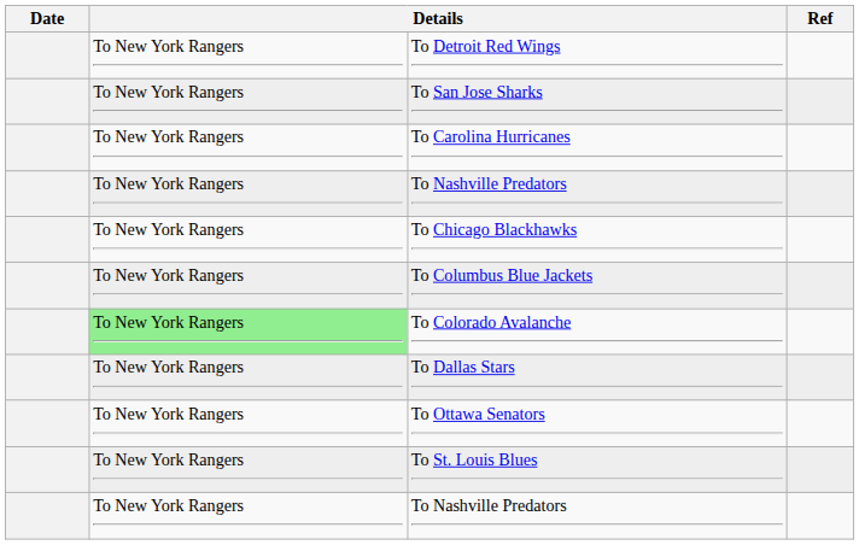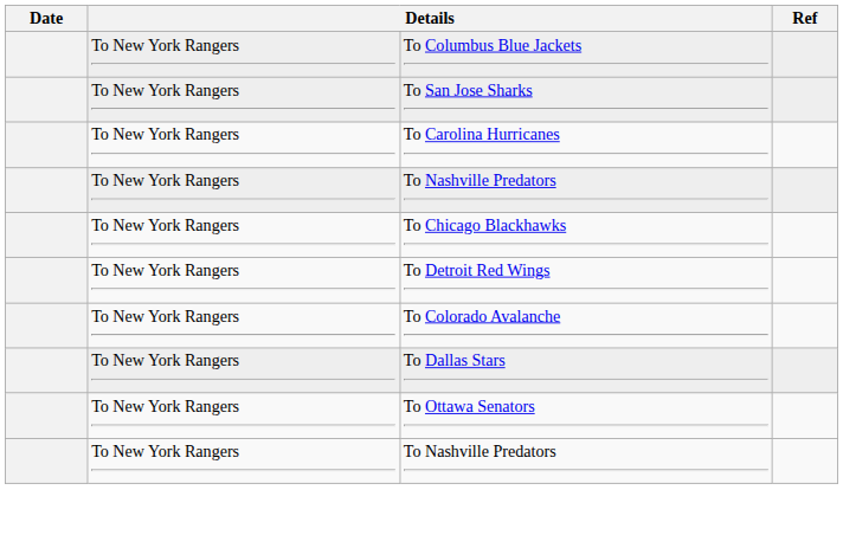rows swapped: To Detroit Red Wings <-> To Columbus Blue Jackets
To Colorado Avalanche | column 2: lightgreen background -> no background
- row: To New York Rangers | To St. Louis Blues
